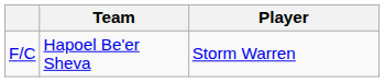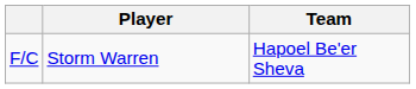columns swapped: Player <-> Team
